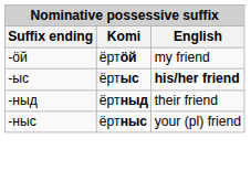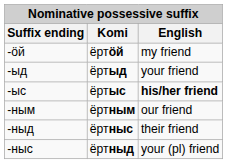+ row: -ыд | ёртыд | your friend
+ row: -ным | ёртным | our friend
-ныд | Komi: ёртныд -> ёртныс
-ныс | Komi: ёртныс -> ёртныд
